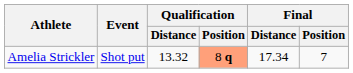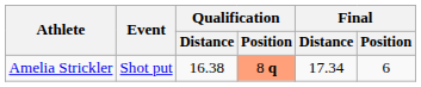Amelia Strickler | Qualification / Distance: 13.32 -> 16.38
Amelia Strickler | Final / Position: 7 -> 6
